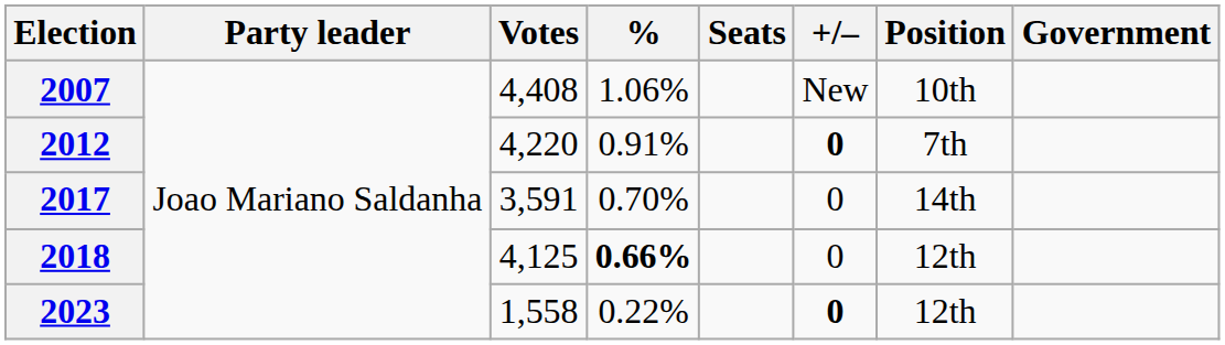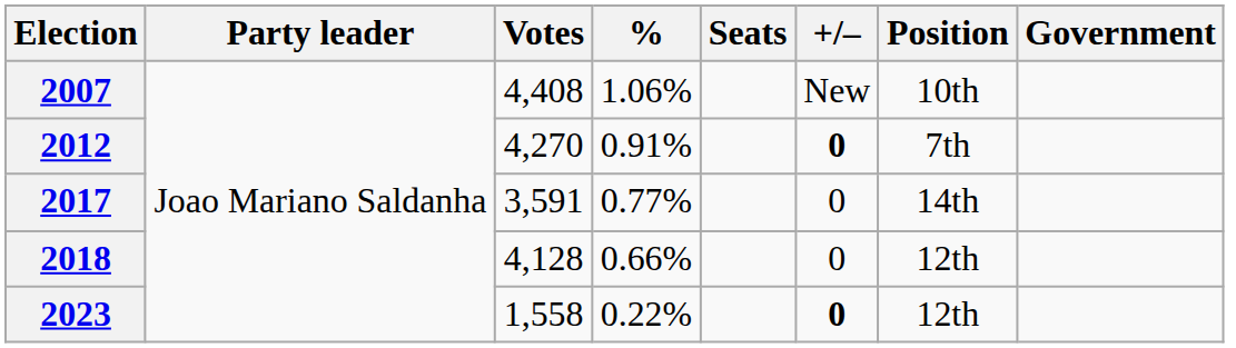2012 | Votes: 4,220 -> 4,270
2017 | %: 0.70% -> 0.77%
2018 | Votes: 4,125 -> 4,128
2018 | %: bold -> normal
